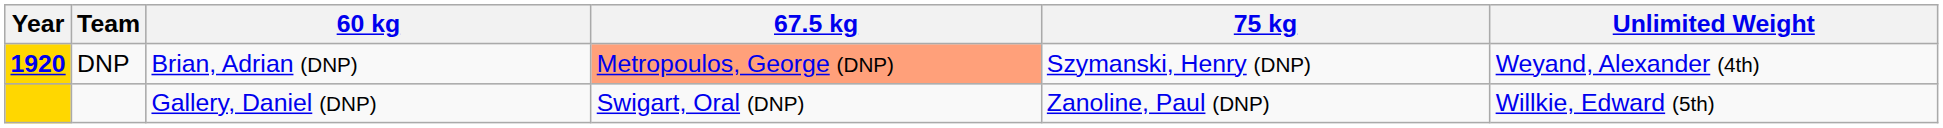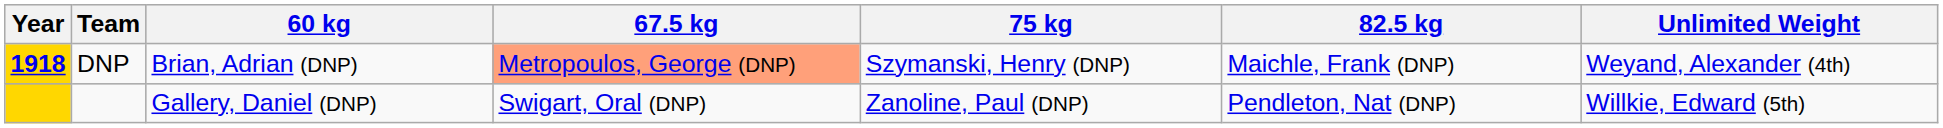+ column: 82.5 kg | Maichle, Frank (DNP) | Pendleton, Nat (DNP)
DNP | Year: 1920 -> 1918
